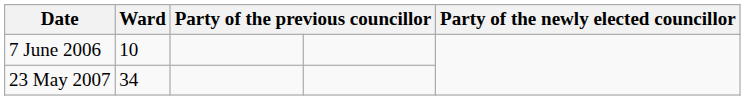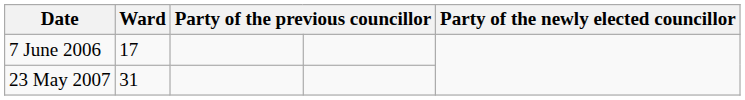7 June 2006 | Ward: 10 -> 17
23 May 2007 | Ward: 34 -> 31
